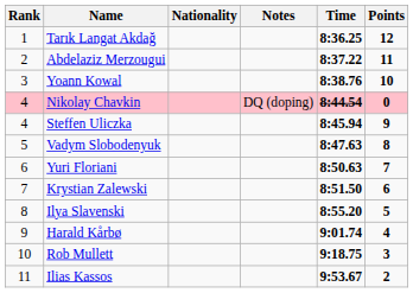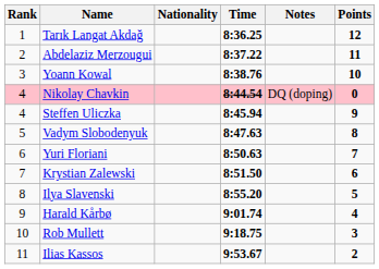columns swapped: Time <-> Notes
